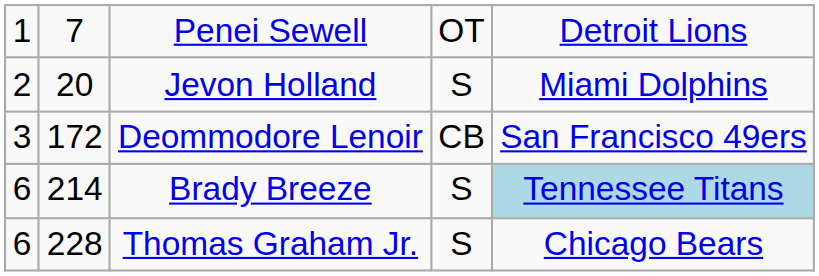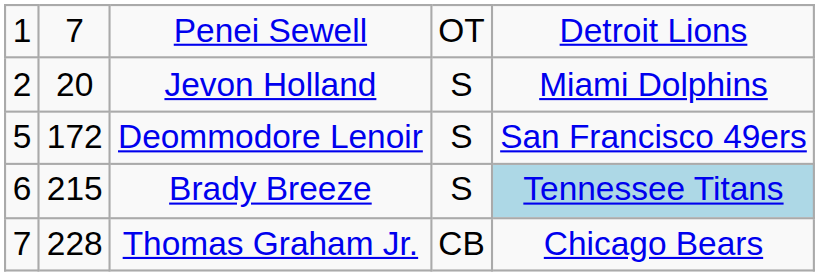Deommodore Lenoir | column 1: 3 -> 5
Deommodore Lenoir | column 4: CB -> S
Brady Breeze | column 2: 214 -> 215
Thomas Graham Jr. | column 1: 6 -> 7
Thomas Graham Jr. | column 4: S -> CB
